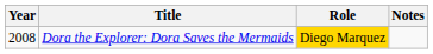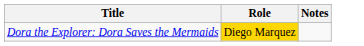- column: Year | 2008
